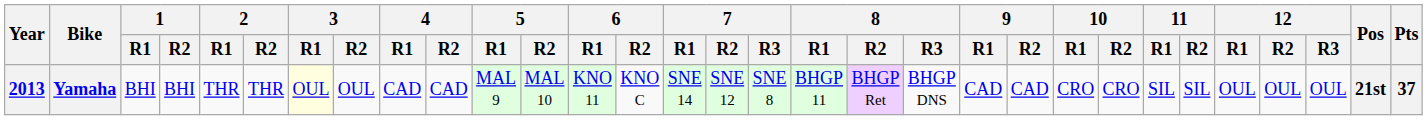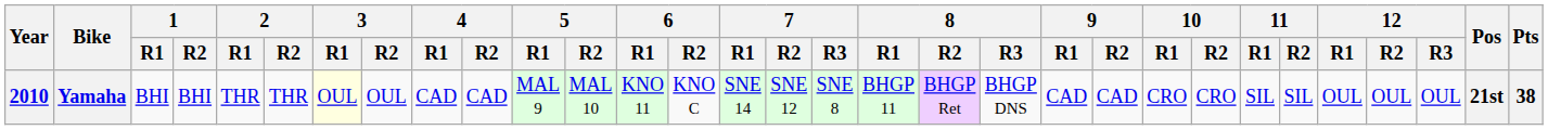Yamaha | Year: 2013 -> 2010
Yamaha | Pts: 37 -> 38
